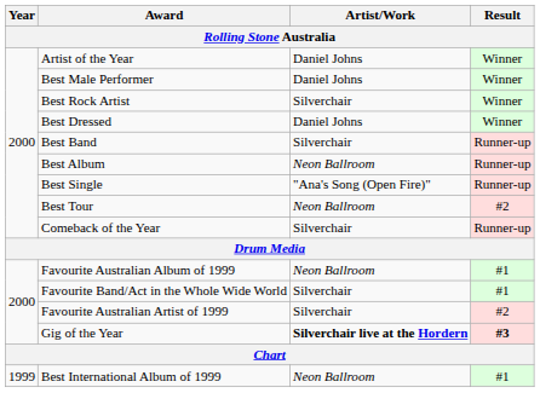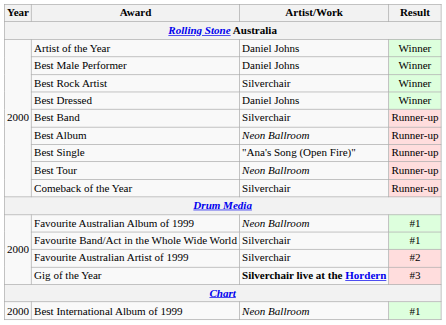Best Tour | Result: #2 -> Runner-up
Gig of the Year | Result: bold -> normal
Best International Album of 1999 | Year: 1999 -> 2000
